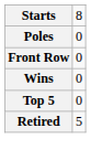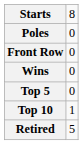+ row: Top 10 | 1
